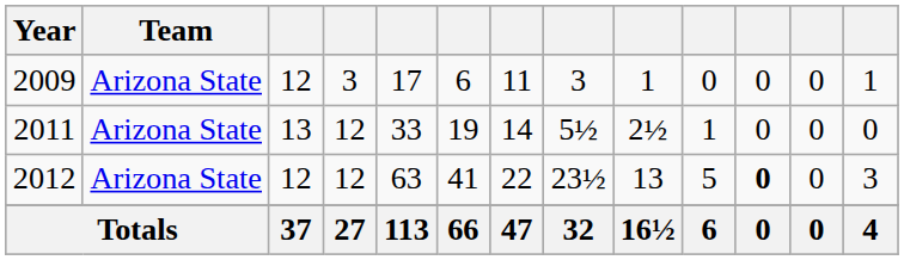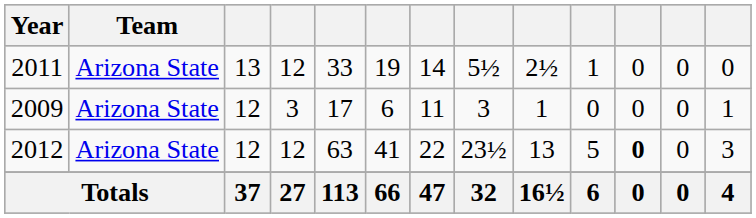rows swapped: 2009 <-> 2011
